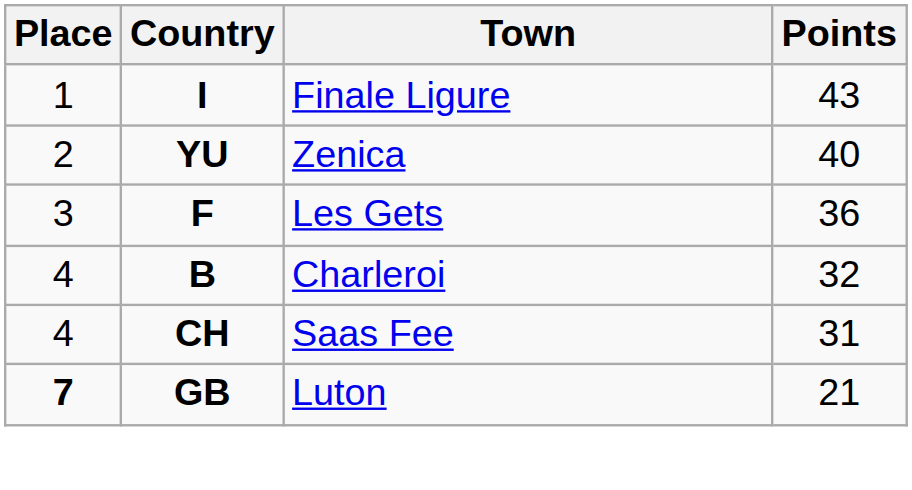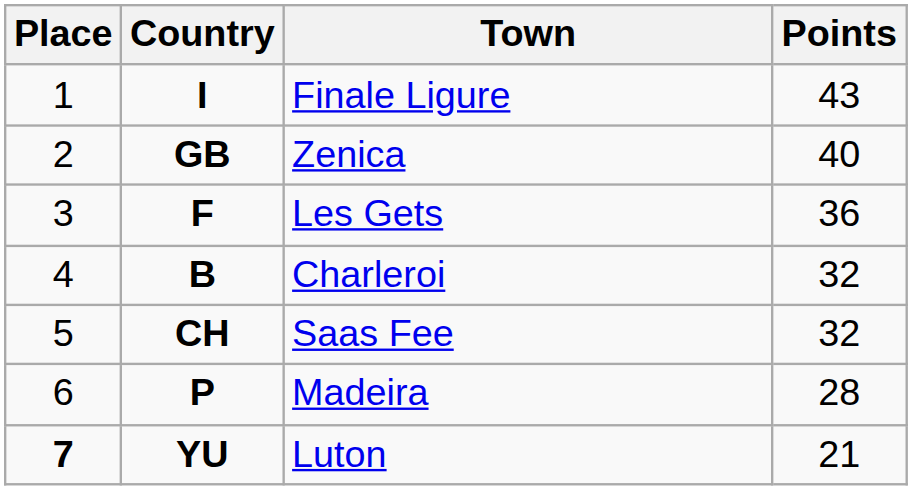Zenica | Country: YU -> GB
Saas Fee | Place: 4 -> 5
Saas Fee | Points: 31 -> 32
+ row: 6 | P | Madeira | 28
Luton | Country: GB -> YU
